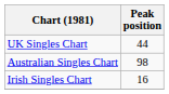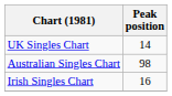UK Singles Chart | Peak position: 44 -> 14
